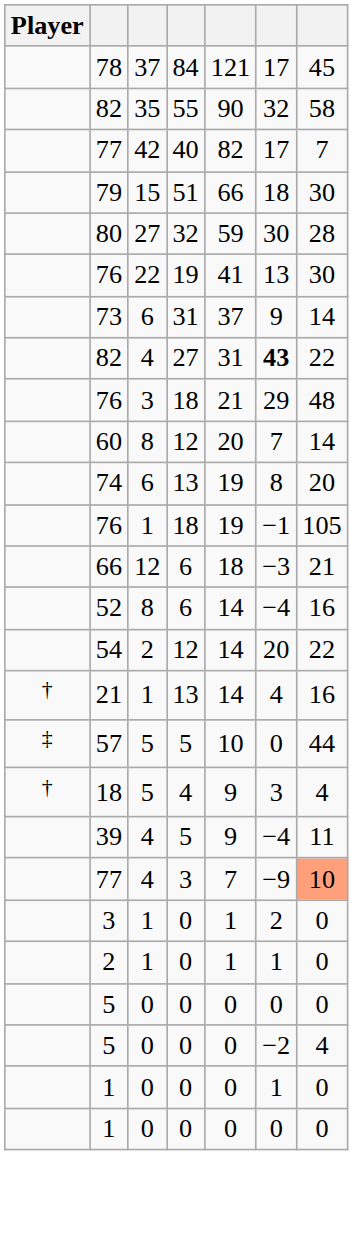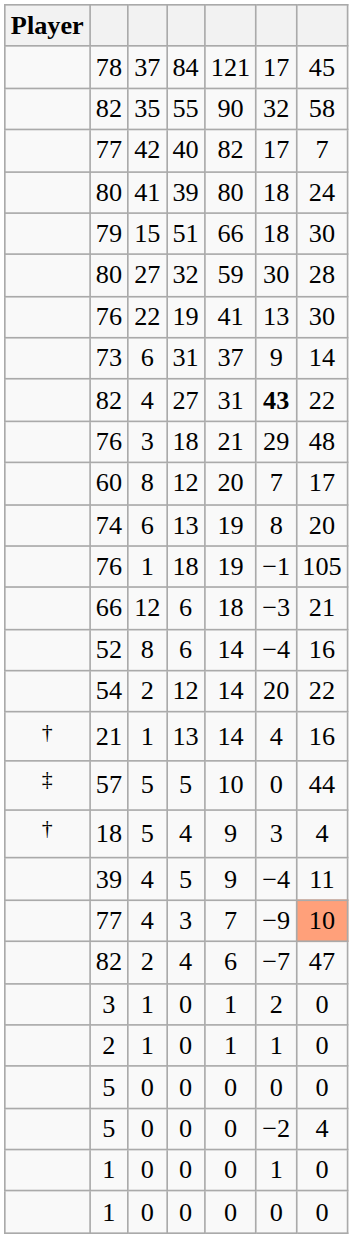+ row: 80 | 41 | 39 | 80 | 18 | 24
60 | column 7: 14 -> 17
+ row: 82 | 2 | 4 | 6 | −7 | 47
